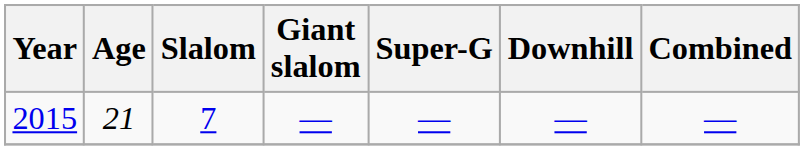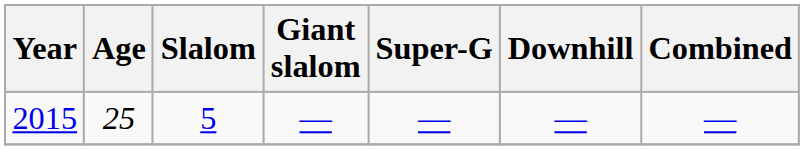2015 | Age: 21 -> 25
2015 | Slalom: 7 -> 5
